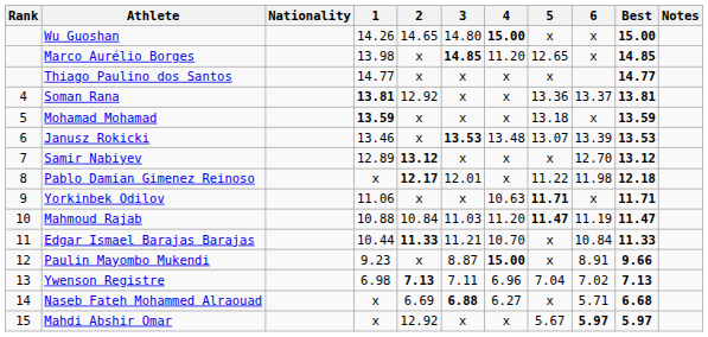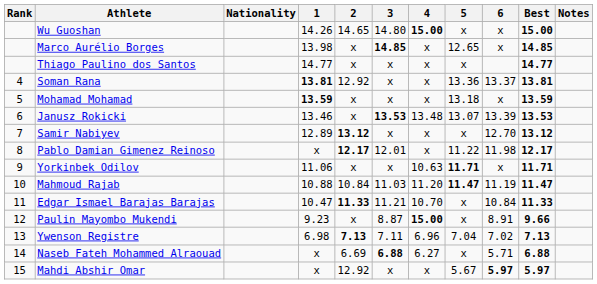Marco Aurélio Borges | 4: 11.20 -> x
Pablo Damian Gimenez Reinoso | Best: 12.18 -> 12.17
Edgar Ismael Barajas Barajas | 1: 10.44 -> 10.47
Naseb Fateh Mohammed Alraouad | Best: 6.68 -> 6.88
